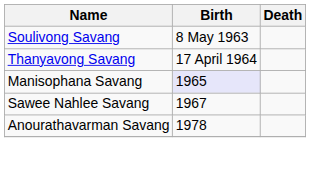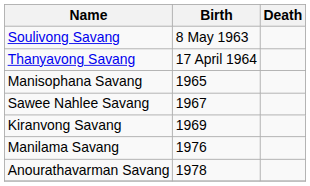Manisophana Savang | Birth: lavender background -> no background
+ row: Kiranvong Savang | 1969
+ row: Manilama Savang | 1976
